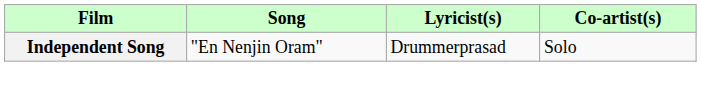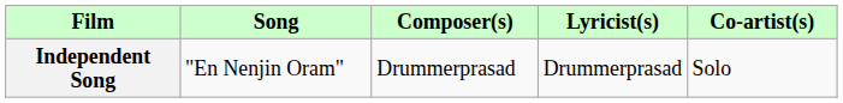+ column: Composer(s) | Drummerprasad
